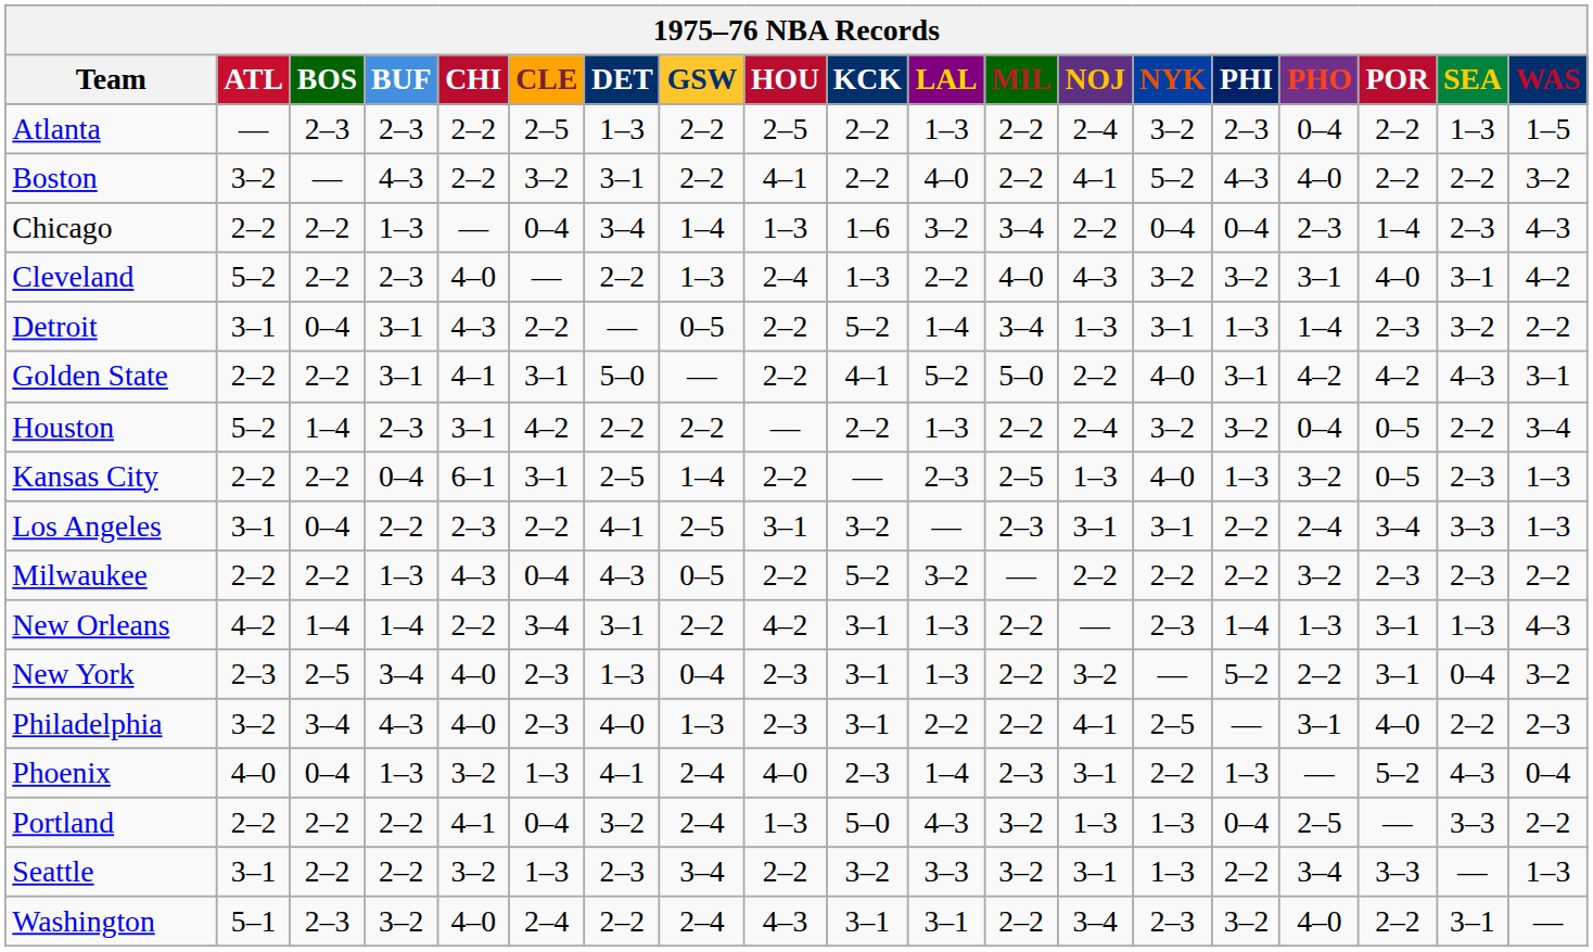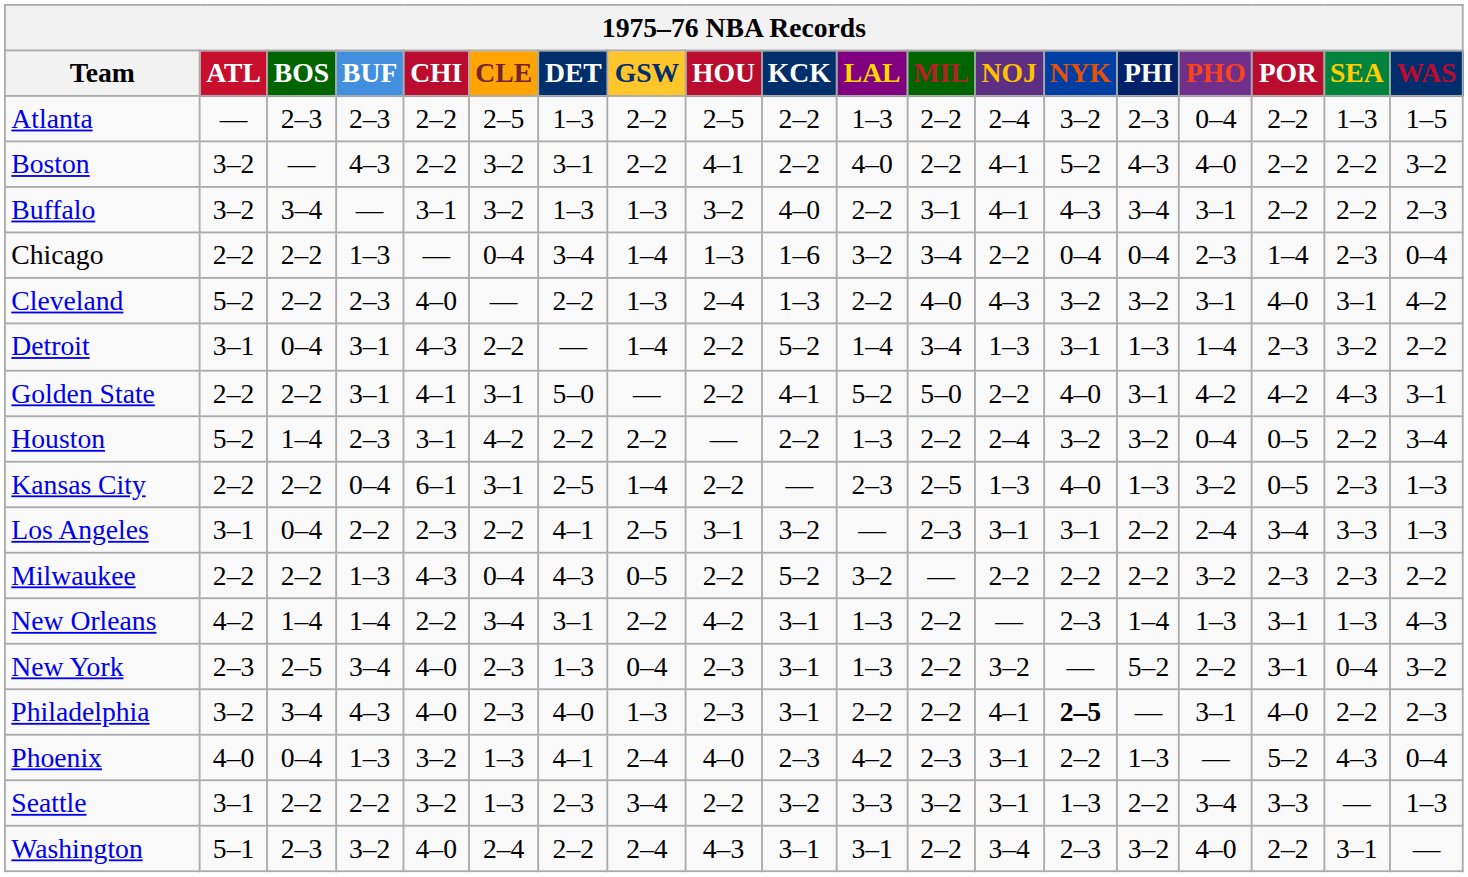+ row: Buffalo | 3–2 | 3–4 | — | 3–1 | 3–2 | 1–3 | 1–3 | 3–2 | 4–0 | 2–2 | 3–1 | 4–1 | 4–3 | 3–4 | 3–1 | 2–2 | 2–2 | 2–3
Chicago | WAS: 4–3 -> 0–4
Detroit | GSW: 0–5 -> 1–4
Philadelphia | NYK: normal -> bold
Phoenix | LAL: 1–4 -> 4–2
- row: Portland | 2–2 | 2–2 | 2–2 | 4–1 | 0–4 | 3–2 | 2–4 | 1–3 | 5–0 | 4–3 | 3–2 | 1–3 | 1–3 | 0–4 | 2–5 | — | 3–3 | 2–2
